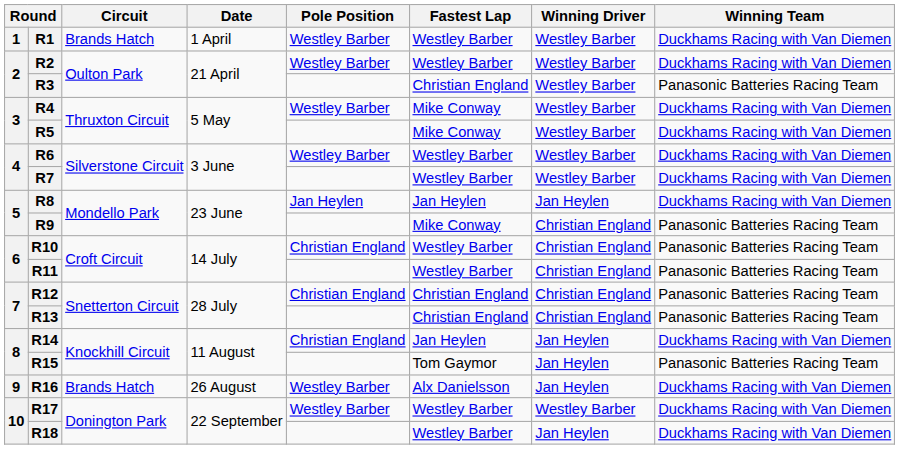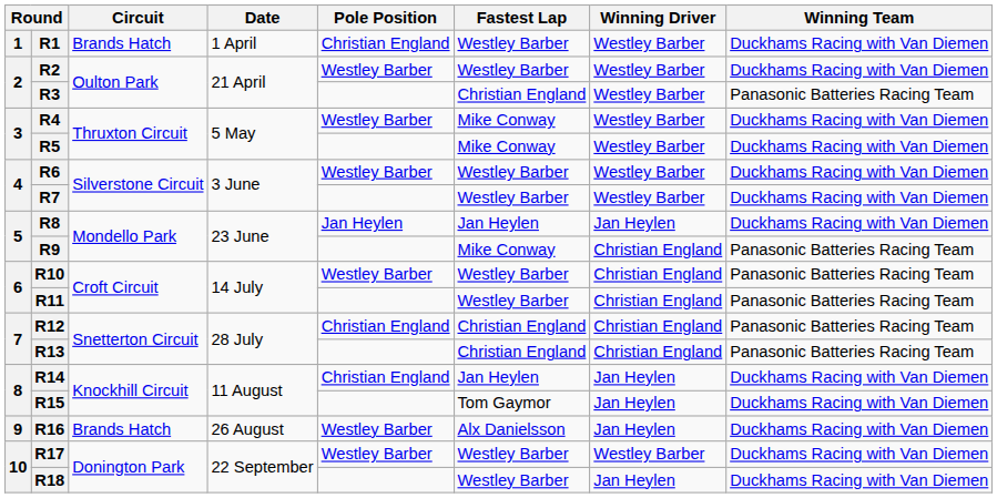R1 | Pole Position: Westley Barber -> Christian England
R10 | Pole Position: Christian England -> Westley Barber
R15 | Winning Team: Panasonic Batteries Racing Team -> Duckhams Racing with Van Diemen
